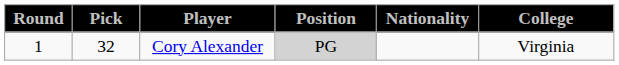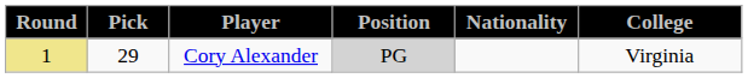Cory Alexander | Round: no background -> khaki background
Cory Alexander | Pick: 32 -> 29
